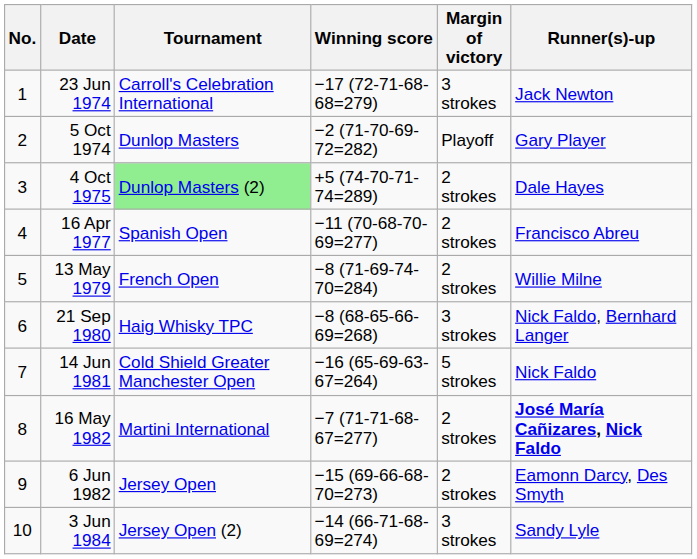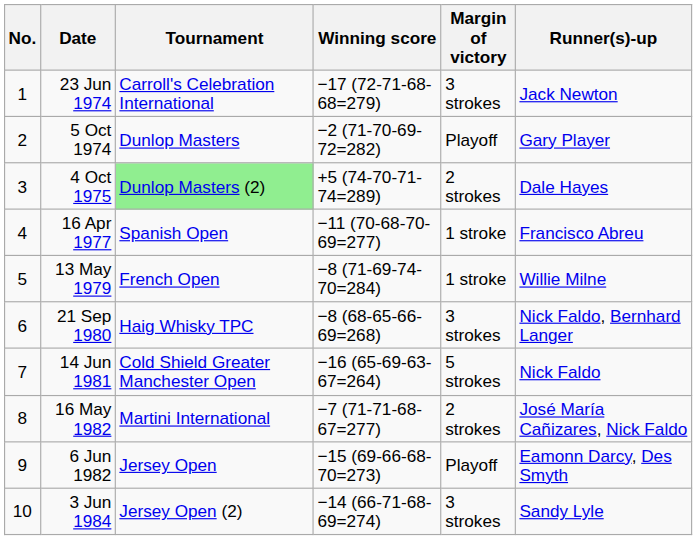16 Apr 1977 | Margin of victory: 2 strokes -> 1 stroke
13 May 1979 | Margin of victory: 2 strokes -> 1 stroke
16 May 1982 | Runner(s)-up: bold -> normal
6 Jun 1982 | Margin of victory: 2 strokes -> Playoff
